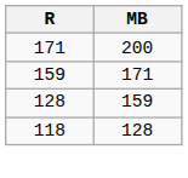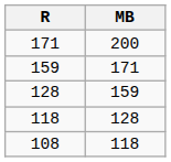+ row: 108 | 118
